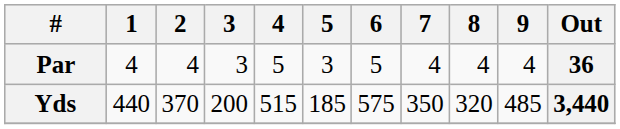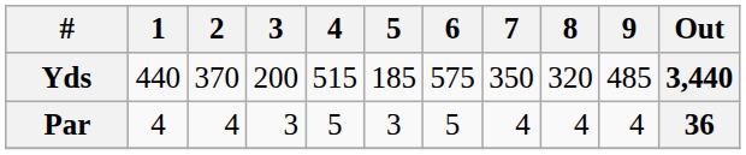rows swapped: Par <-> Yds
